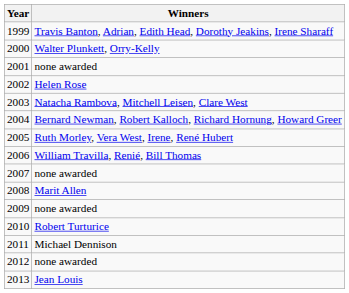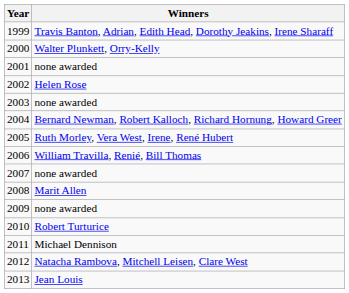2003 | Winners: Natacha Rambova, Mitchell Leisen, Clare West -> none awarded
2012 | Winners: none awarded -> Natacha Rambova, Mitchell Leisen, Clare West
